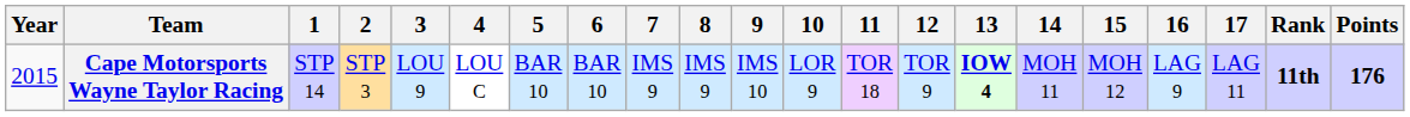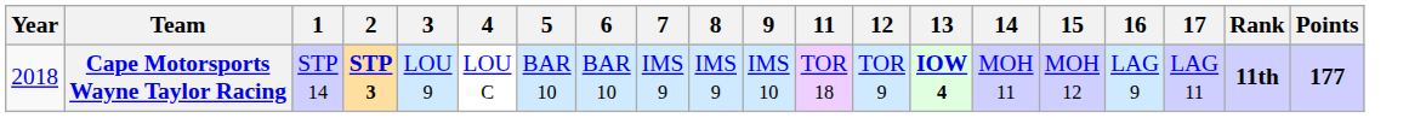- column: 10 | LOR 9
Cape Motorsports Wayne Taylor Racing | Year: 2015 -> 2018
Cape Motorsports Wayne Taylor Racing | 2: normal -> bold
Cape Motorsports Wayne Taylor Racing | Points: 176 -> 177
